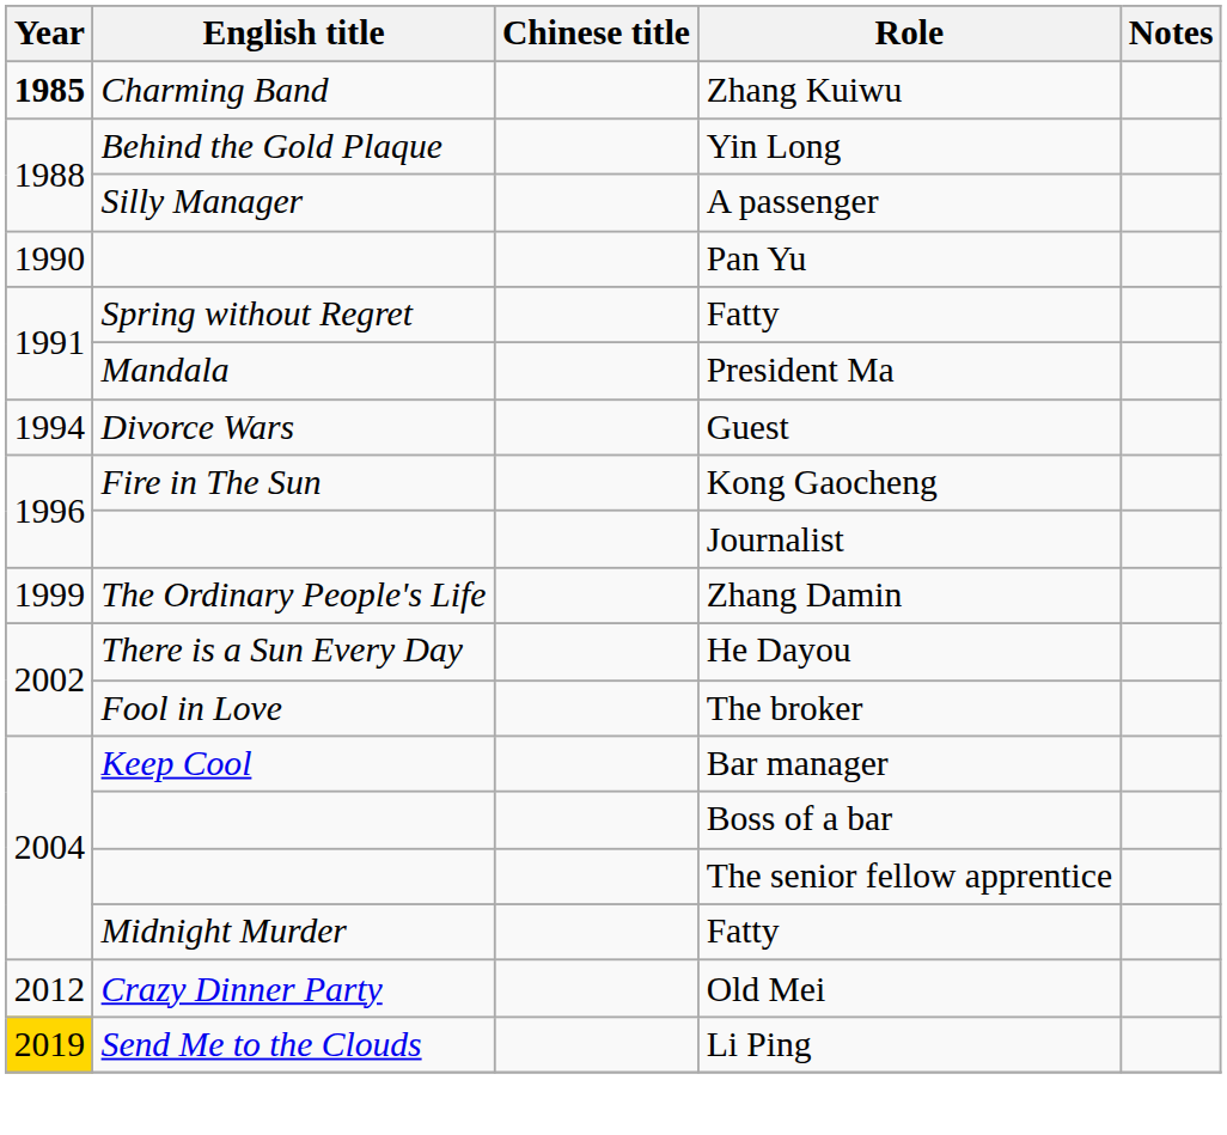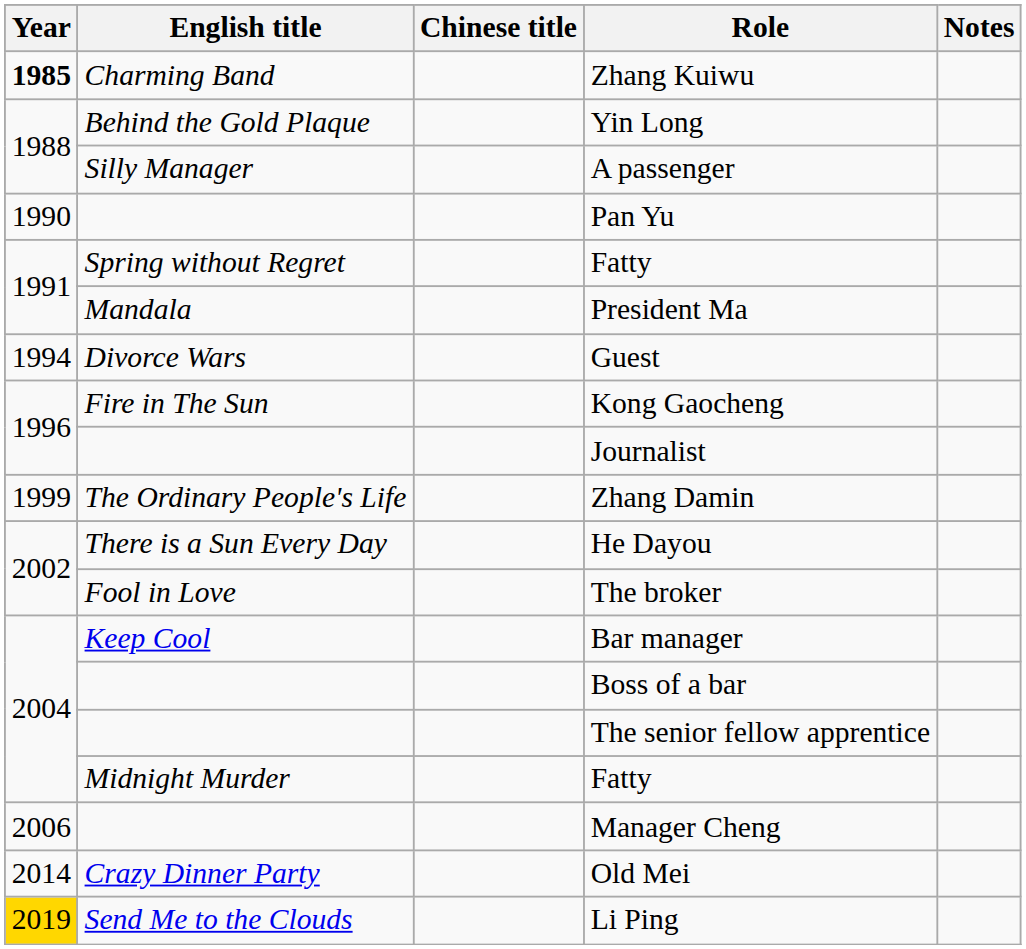+ row: 2006 | Manager Cheng
Old Mei | Year: 2012 -> 2014
